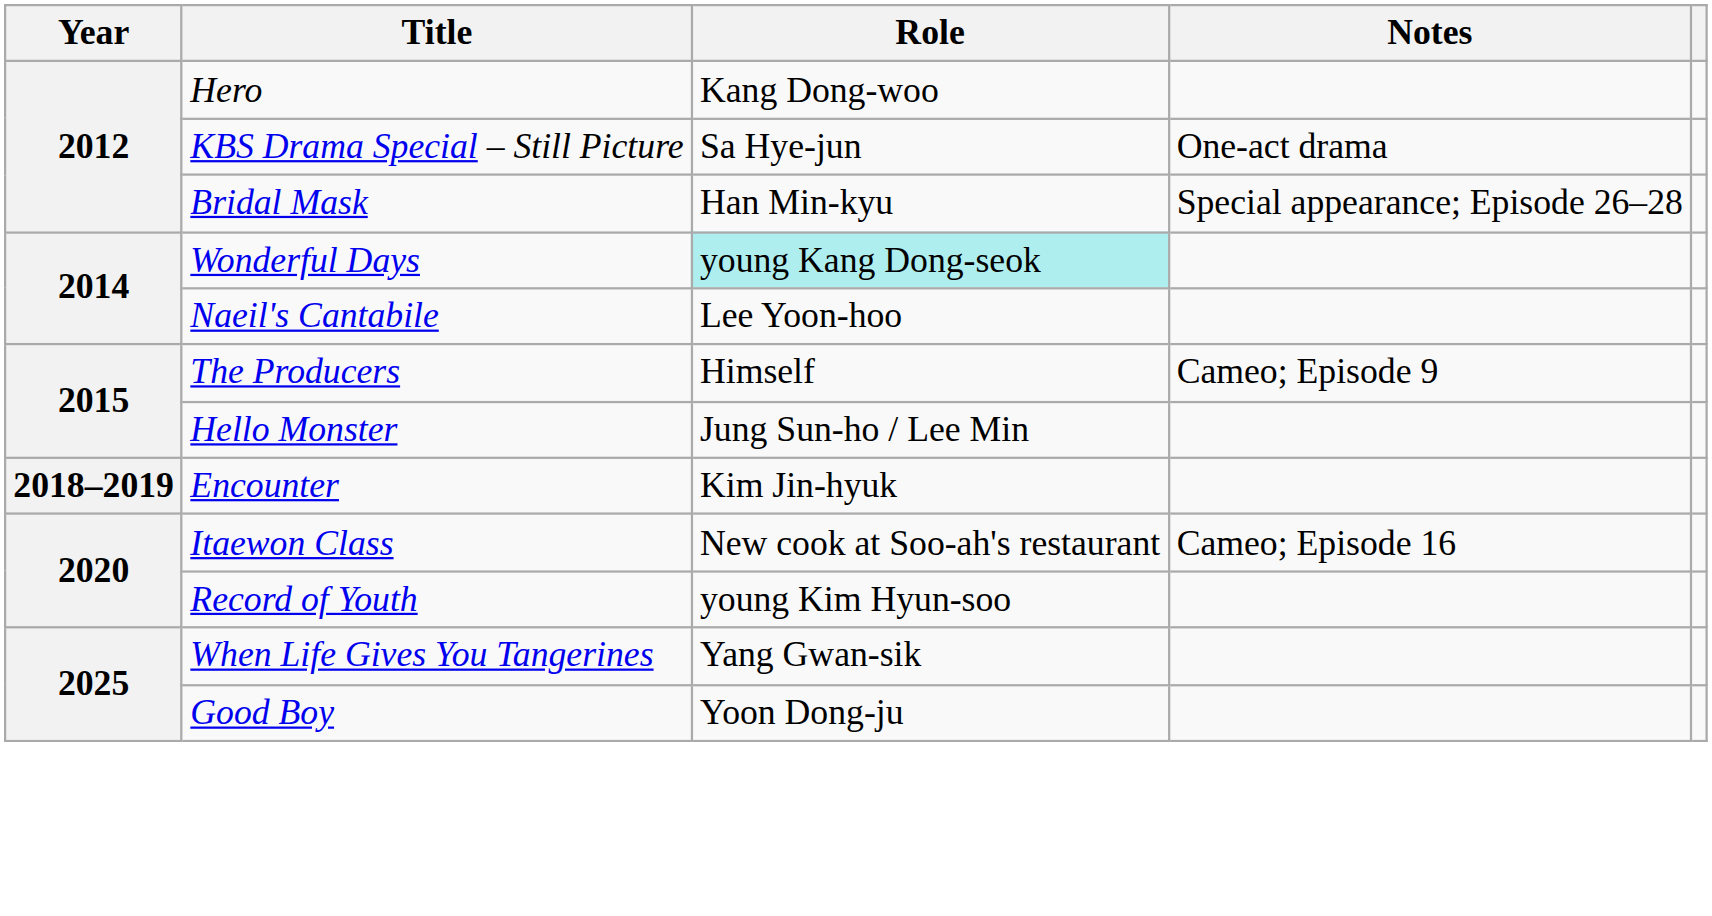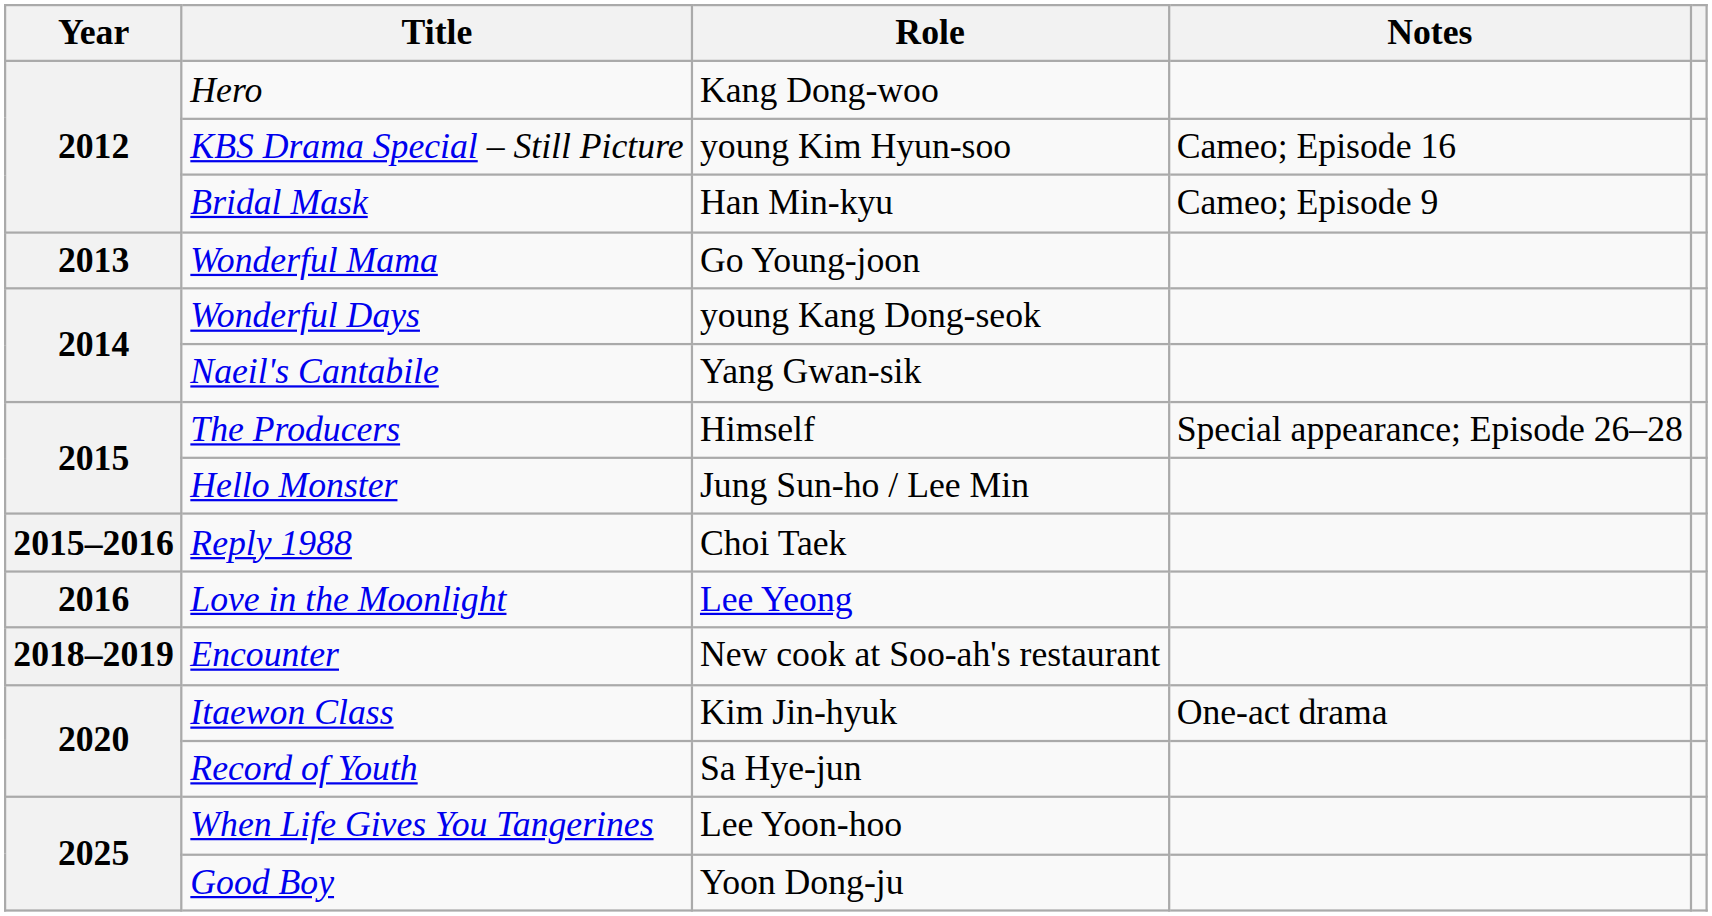KBS Drama Special – Still Picture | Role: Sa Hye-jun -> young Kim Hyun-soo
KBS Drama Special – Still Picture | Notes: One-act drama -> Cameo; Episode 16
Bridal Mask | Notes: Special appearance; Episode 26–28 -> Cameo; Episode 9
+ row: 2013 | Wonderful Mama | Go Young-joon
Wonderful Days | Role: paleturquoise background -> no background
Naeil's Cantabile | Role: Lee Yoon-hoo -> Yang Gwan-sik
The Producers | Notes: Cameo; Episode 9 -> Special appearance; Episode 26–28
+ row: 2015–2016 | Reply 1988 | Choi Taek
+ row: 2016 | Love in the Moonlight | Lee Yeong
Encounter | Role: Kim Jin-hyuk -> New cook at Soo-ah's restaurant
Itaewon Class | Role: New cook at Soo-ah's restaurant -> Kim Jin-hyuk
Itaewon Class | Notes: Cameo; Episode 16 -> One-act drama
Record of Youth | Role: young Kim Hyun-soo -> Sa Hye-jun
When Life Gives You Tangerines | Role: Yang Gwan-sik -> Lee Yoon-hoo
